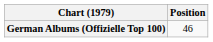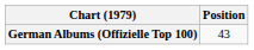German Albums (Offizielle Top 100) | Position: 46 -> 43
